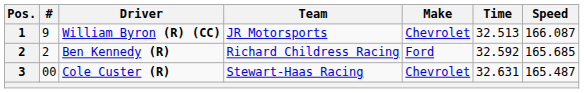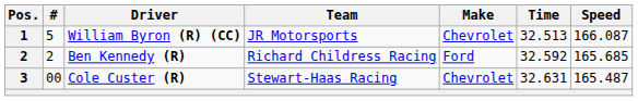William Byron (R) (CC) | #: 9 -> 5
